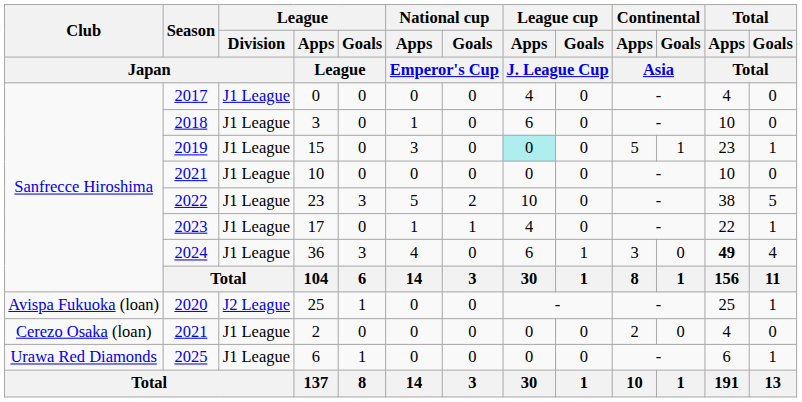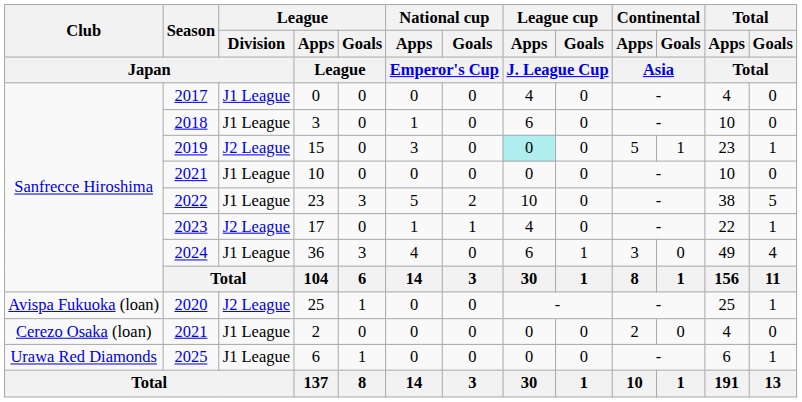15 | League / Division / Japan: J1 League -> J2 League
17 | League / Division / Japan: J1 League -> J2 League
36 | Total / Apps / Total: bold -> normal
